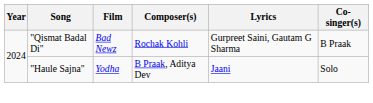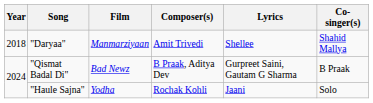+ row: 2018 | "Daryaa" | Manmarziyaan | Amit Trivedi | Shellee | Shahid Mallya
"Qismat Badal Di" | Composer(s): Rochak Kohli -> B Praak, Aditya Dev
"Haule Sajna" | Composer(s): B Praak, Aditya Dev -> Rochak Kohli
